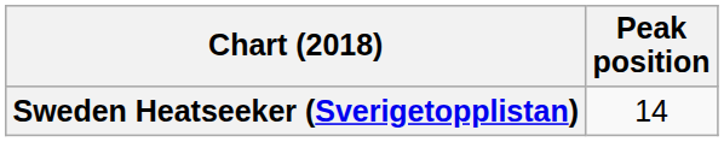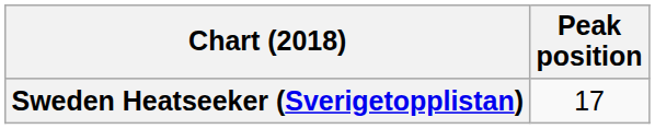Sweden Heatseeker (Sverigetopplistan) | Peak position: 14 -> 17
